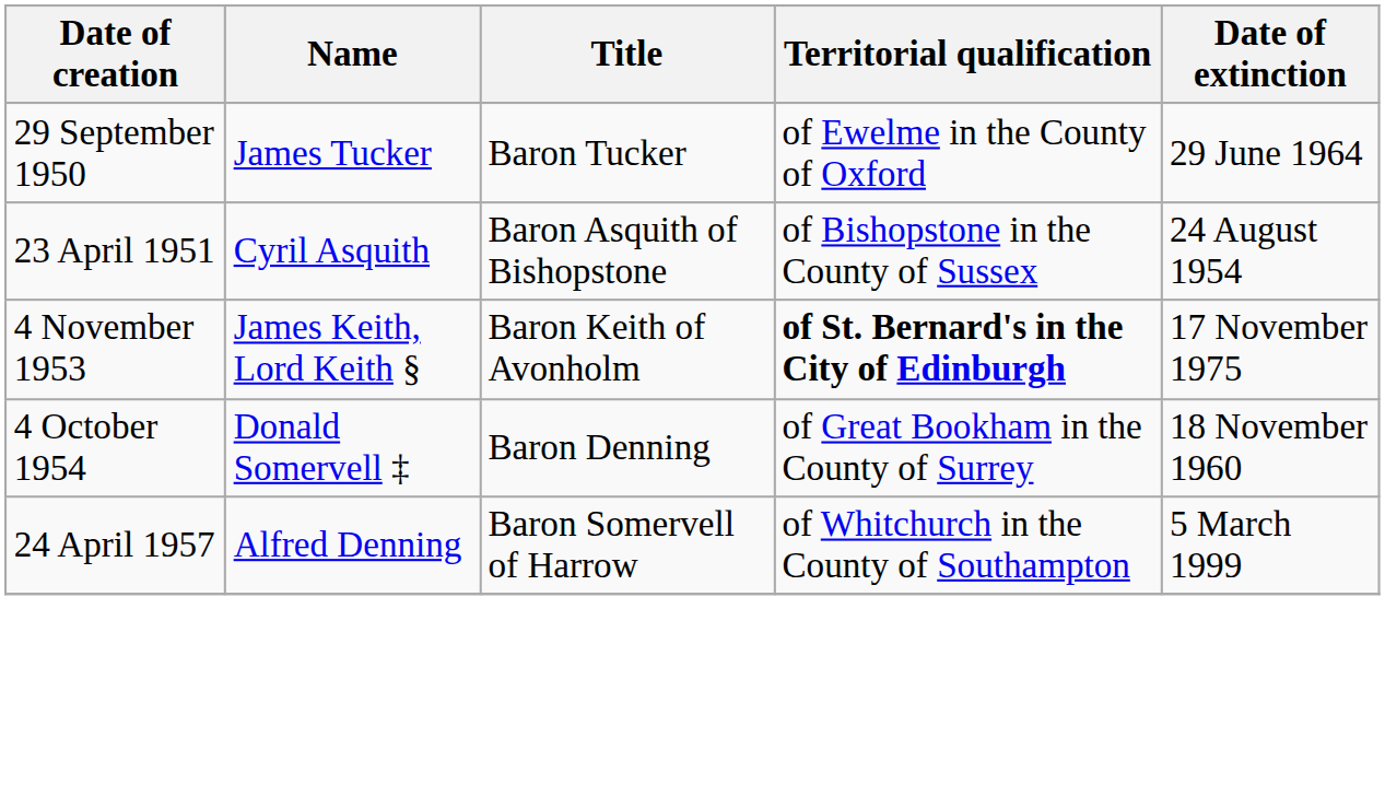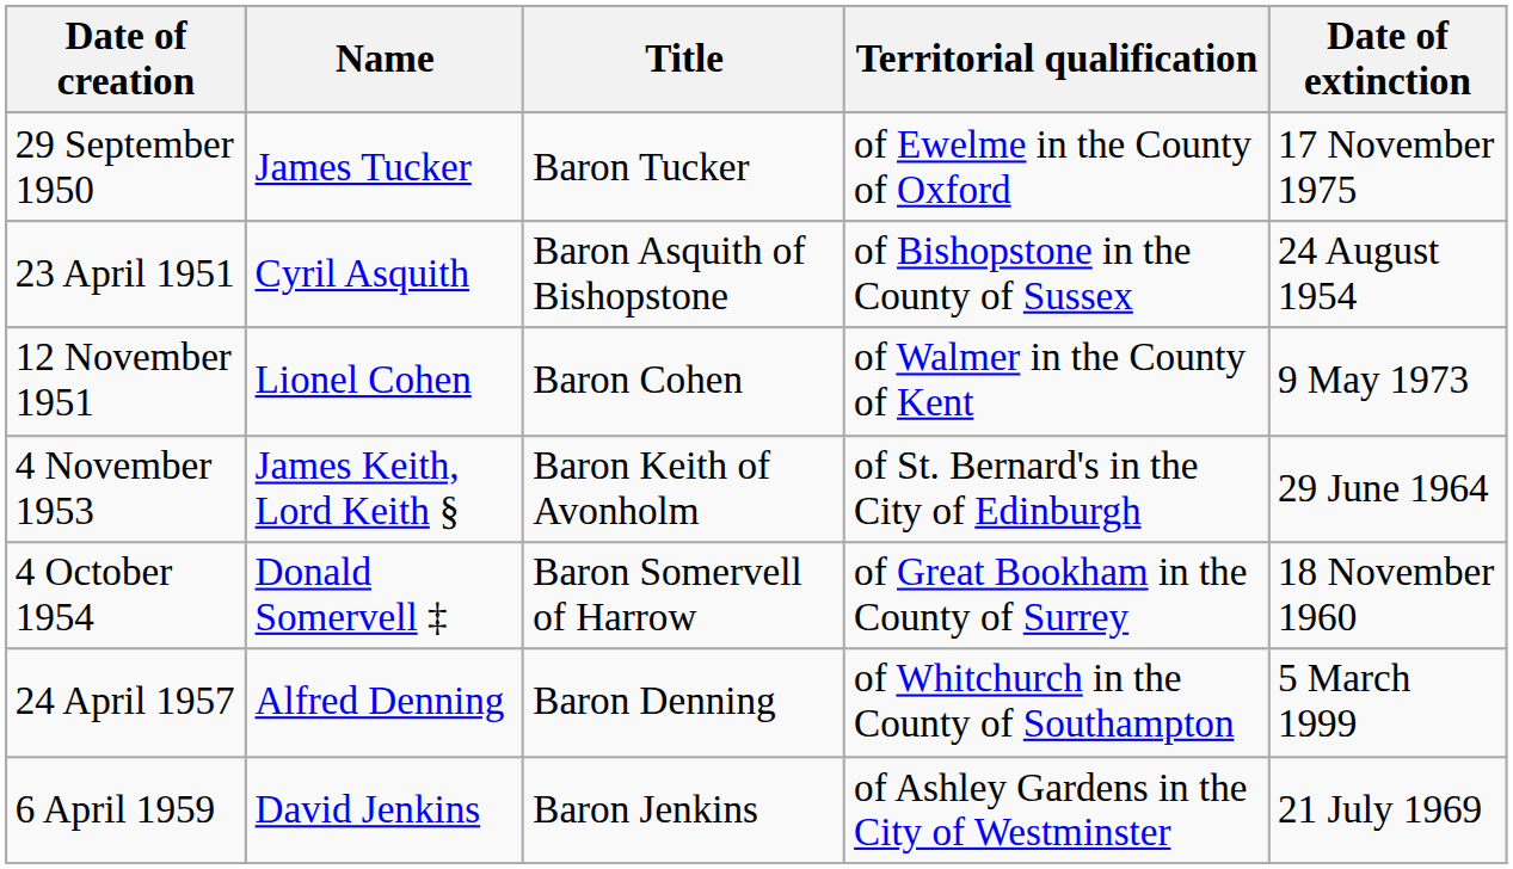29 September 1950 | Date of extinction: 29 June 1964 -> 17 November 1975
+ row: 12 November 1951 | Lionel Cohen | Baron Cohen | of Walmer in the County of Kent | 9 May 1973
4 November 1953 | Territorial qualification: bold -> normal
4 November 1953 | Date of extinction: 17 November 1975 -> 29 June 1964
4 October 1954 | Title: Baron Denning -> Baron Somervell of Harrow
24 April 1957 | Title: Baron Somervell of Harrow -> Baron Denning
+ row: 6 April 1959 | David Jenkins | Baron Jenkins | of Ashley Gardens in the City of Westminster | 21 July 1969
